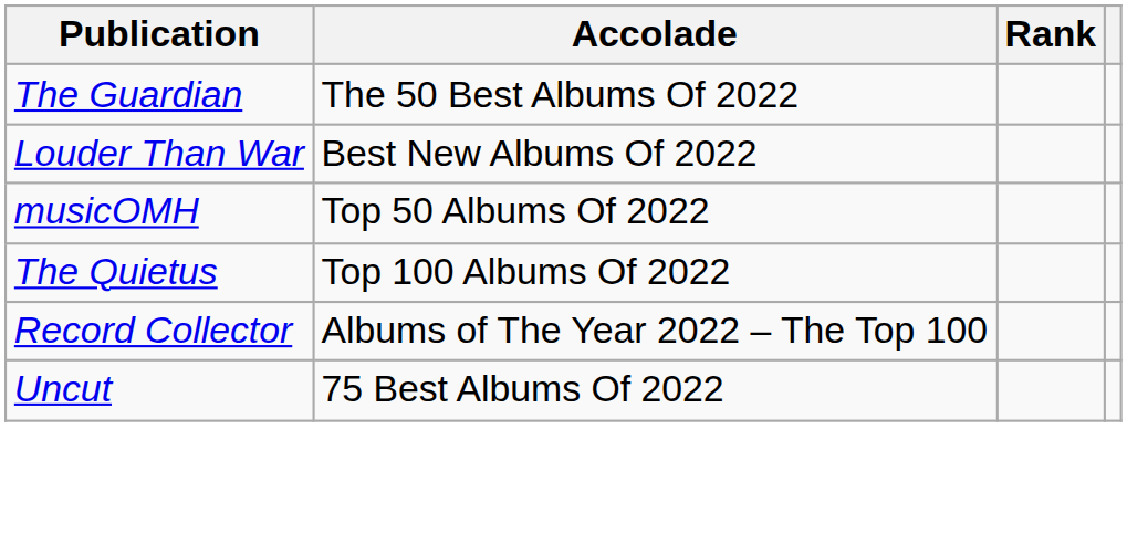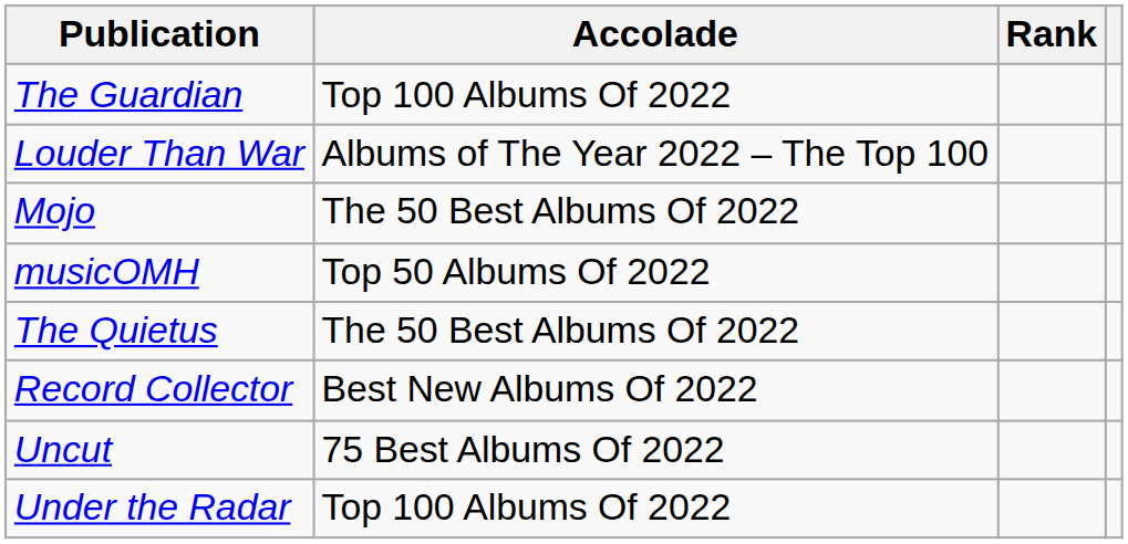The Guardian | Accolade: The 50 Best Albums Of 2022 -> Top 100 Albums Of 2022
Louder Than War | Accolade: Best New Albums Of 2022 -> Albums of The Year 2022 – The Top 100
+ row: Mojo | The 50 Best Albums Of 2022
The Quietus | Accolade: Top 100 Albums Of 2022 -> The 50 Best Albums Of 2022
Record Collector | Accolade: Albums of The Year 2022 – The Top 100 -> Best New Albums Of 2022
+ row: Under the Radar | Top 100 Albums Of 2022
